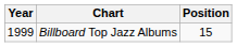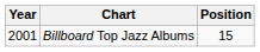Billboard Top Jazz Albums | Year: 1999 -> 2001
